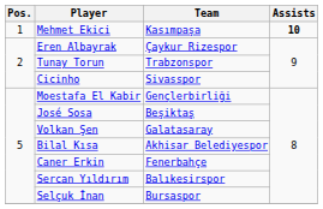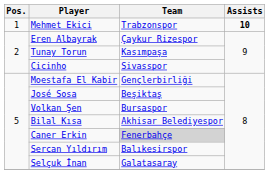Mehmet Ekici | Team: Kasımpaşa -> Trabzonspor
Tunay Torun | Team: Trabzonspor -> Kasımpaşa
Volkan Şen | Team: Galatasaray -> Bursaspor
Caner Erkin | Team: no background -> lightgrey background
Selçuk İnan | Team: Bursaspor -> Galatasaray
